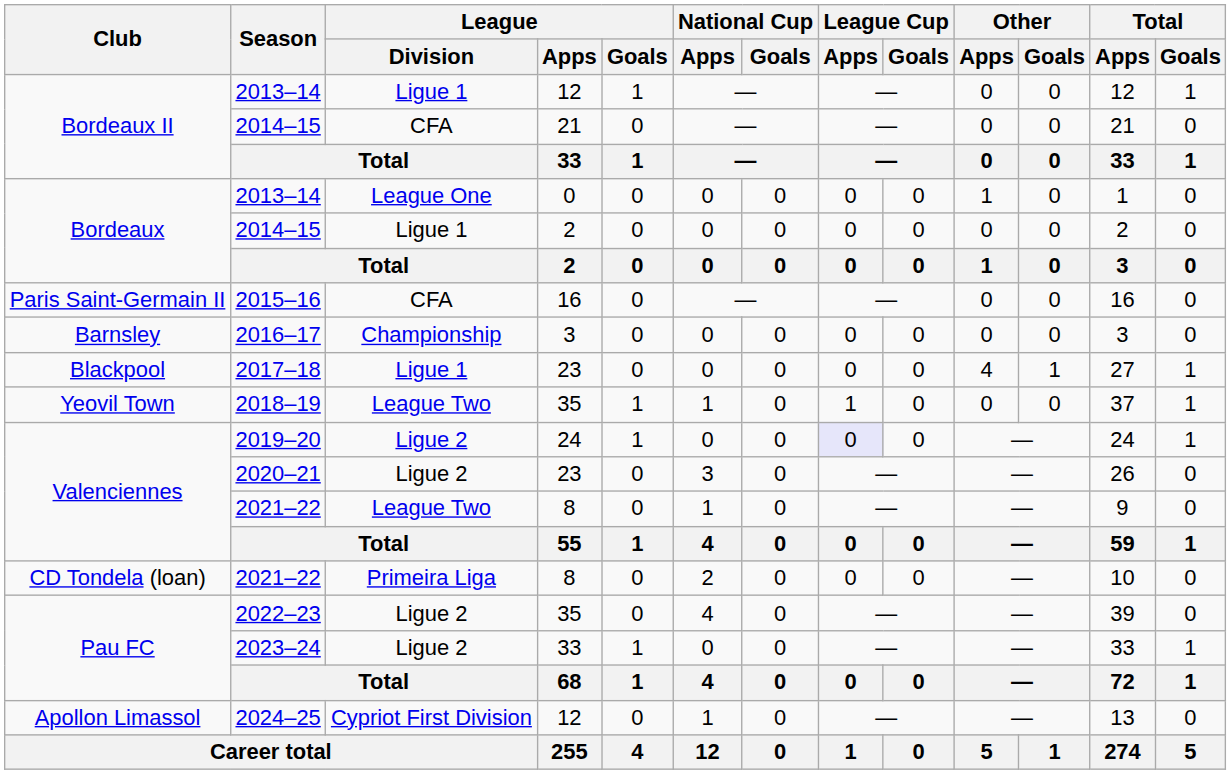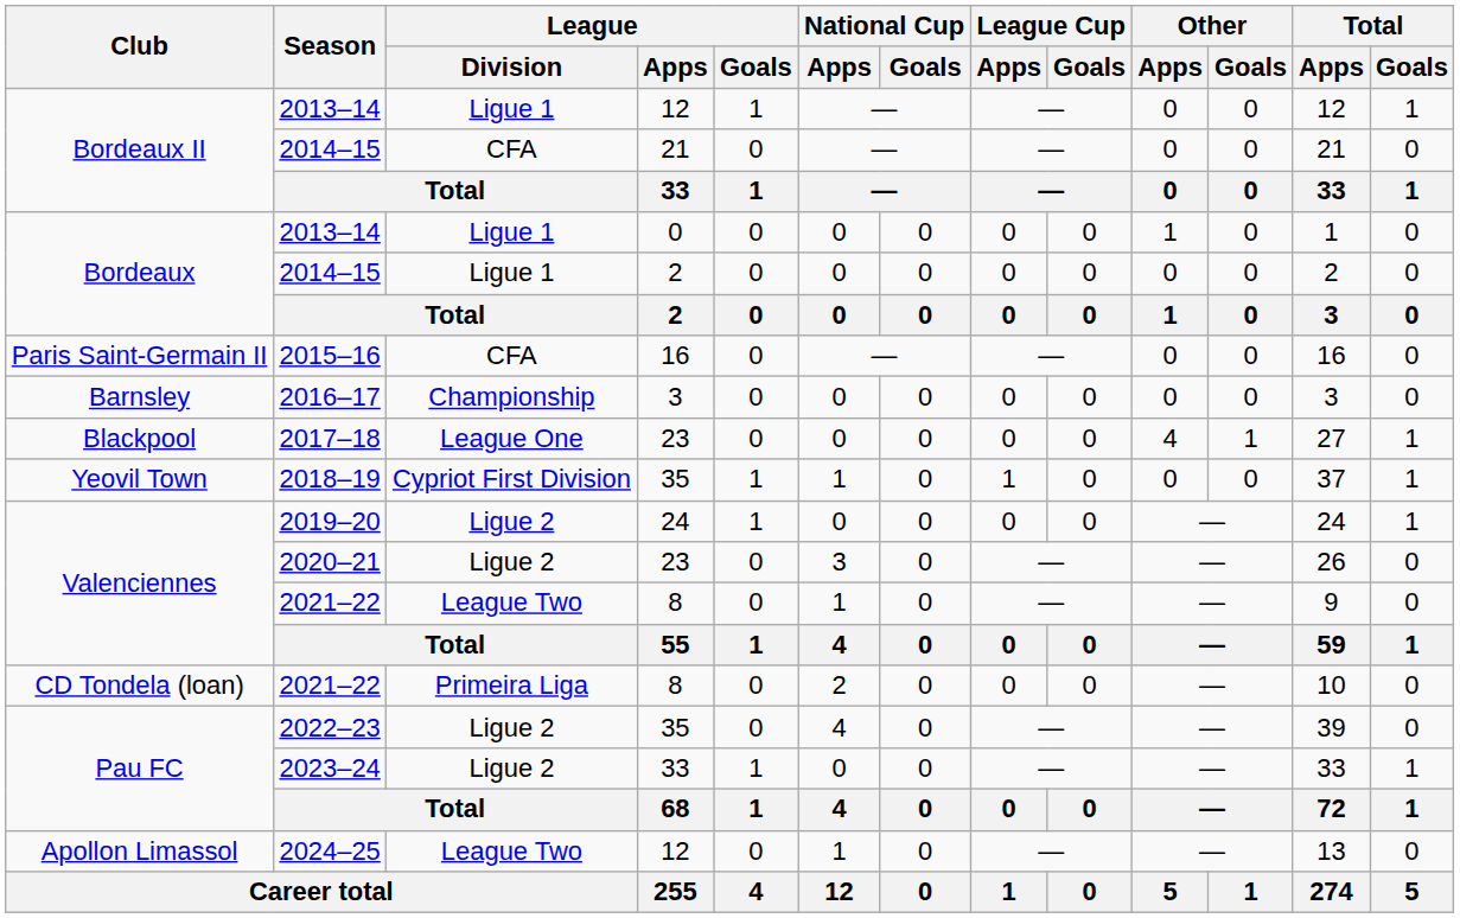Bordeaux / 2013–14 | League / Division: League One -> Ligue 1
2017–18 | League / Division: Ligue 1 -> League One
2018–19 | League / Division: League Two -> Cypriot First Division
2019–20 | League Cup / Apps: lavender background -> no background
2024–25 | League / Division: Cypriot First Division -> League Two
